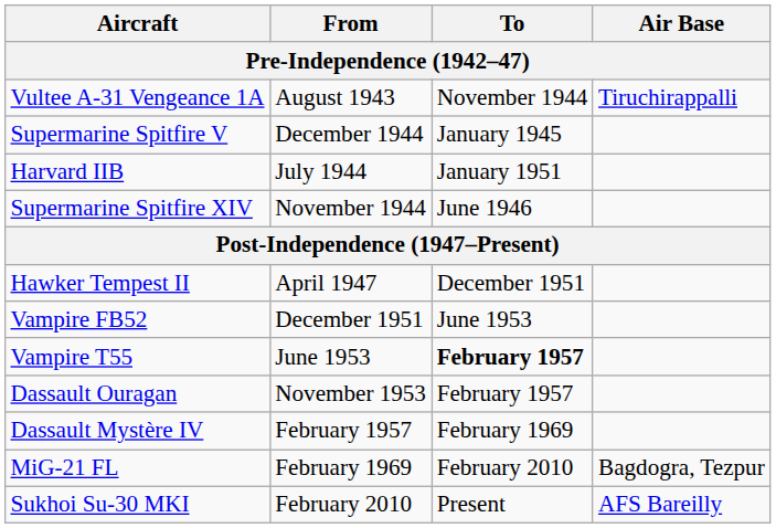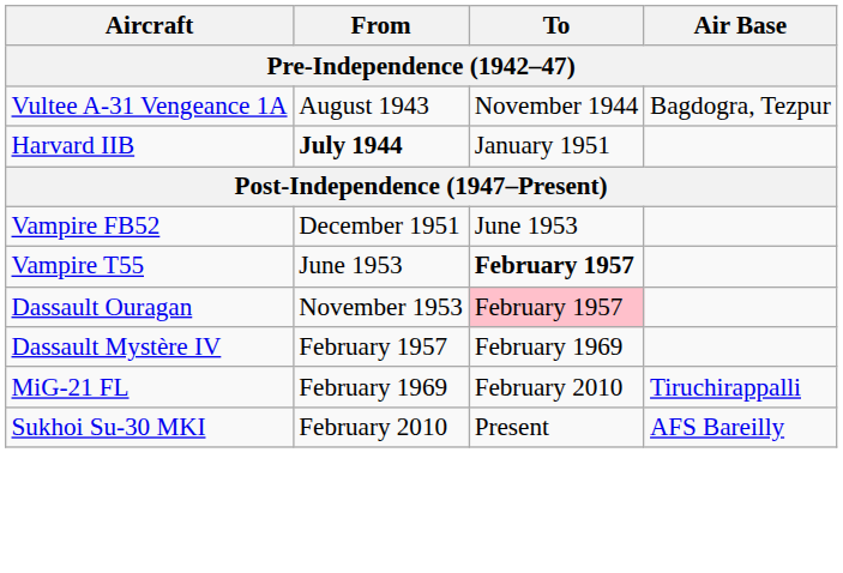Vultee A-31 Vengeance 1A | Air Base: Tiruchirappalli -> Bagdogra, Tezpur
- row: Supermarine Spitfire V | December 1944 | January 1945
Harvard IIB | From: normal -> bold
- row: Supermarine Spitfire XIV | November 1944 | June 1946
- row: Hawker Tempest II | April 1947 | December 1951
Dassault Ouragan | To: no background -> pink background
MiG-21 FL | Air Base: Bagdogra, Tezpur -> Tiruchirappalli
